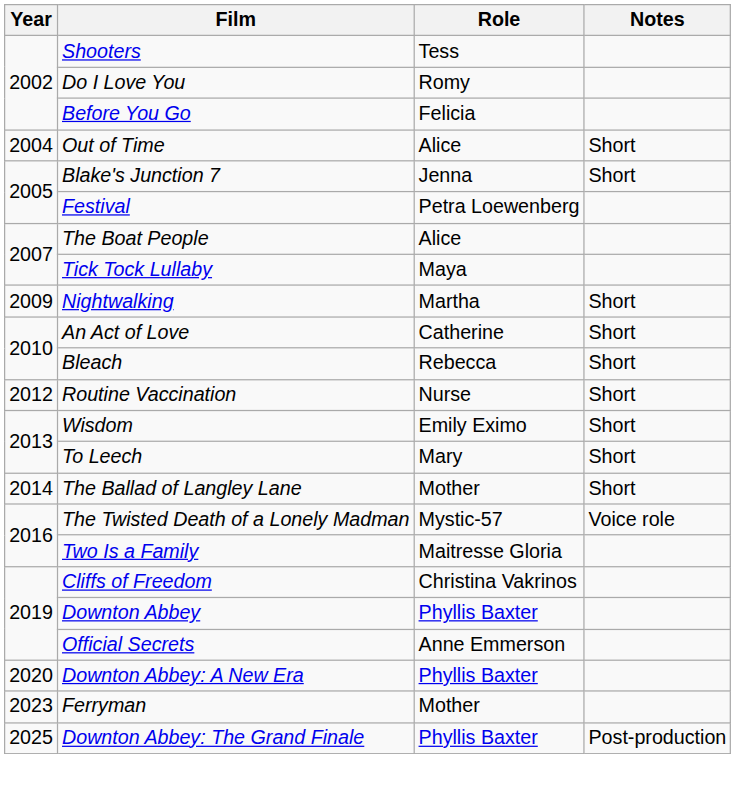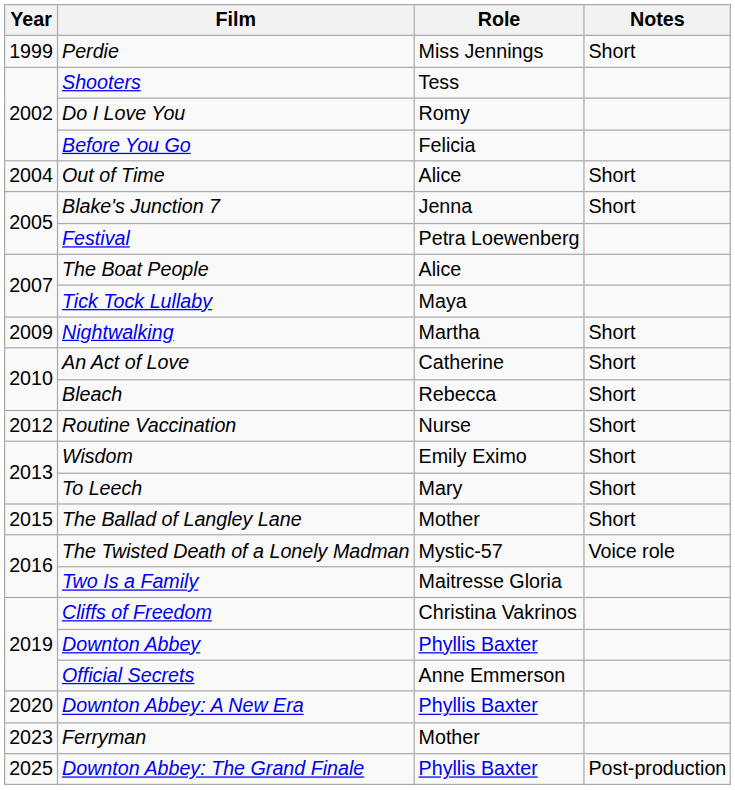+ row: 1999 | Perdie | Miss Jennings | Short
The Ballad of Langley Lane | Year: 2014 -> 2015
